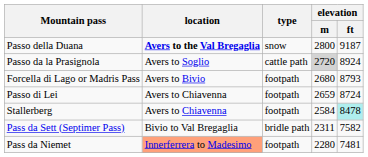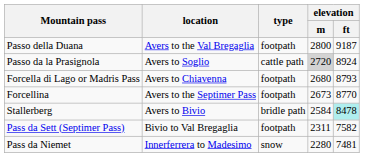Passo della Duana | location: bold -> normal
Passo della Duana | type: snow -> footpath
Forcella di Lago or Madris Pass | location: Avers to Bivio -> Avers to Chiavenna
+ row: Forcellina | Avers to the Septimer Pass | footpath | 2673 | 8770
- row: Passo di Lei | Avers to Chiavenna | footpath | 2659 | 8724
Stallerberg | location: Avers to Chiavenna -> Avers to Bivio
Stallerberg | type: footpath -> bridle path
Pass da Sett (Septimer Pass) | type: bridle path -> footpath
Pass da Niemet | location: lightsalmon background -> no background
Pass da Niemet | type: footpath -> snow
